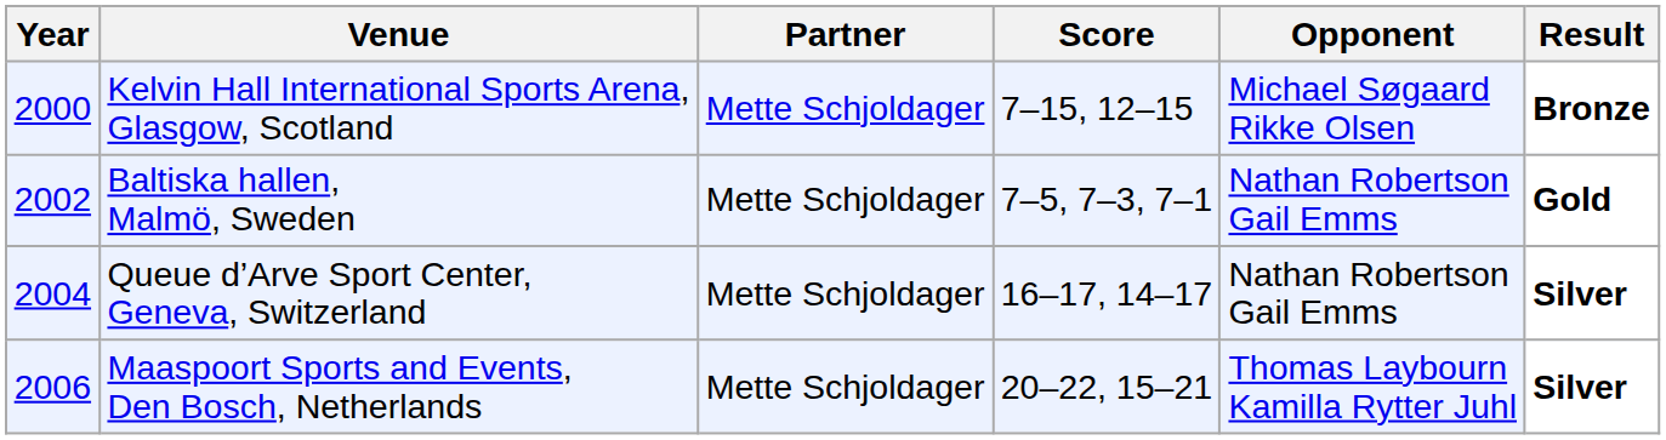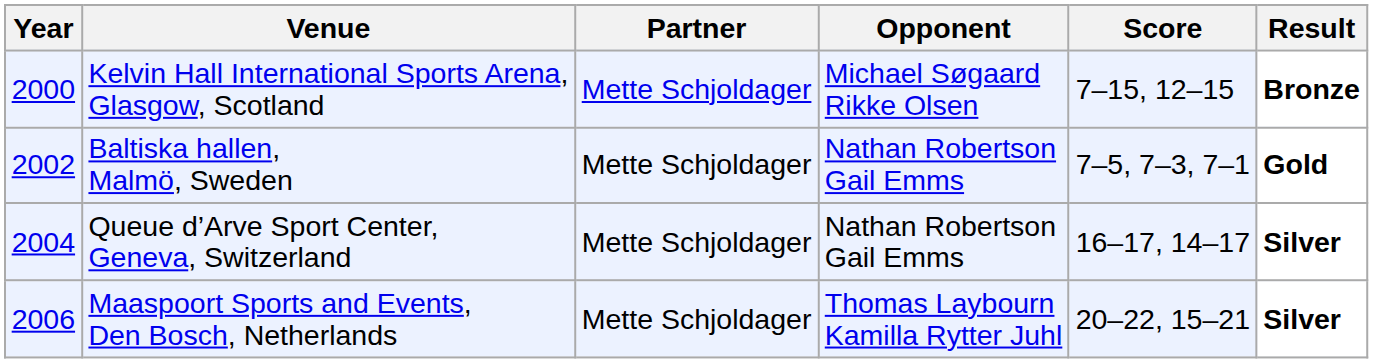columns swapped: Opponent <-> Score
